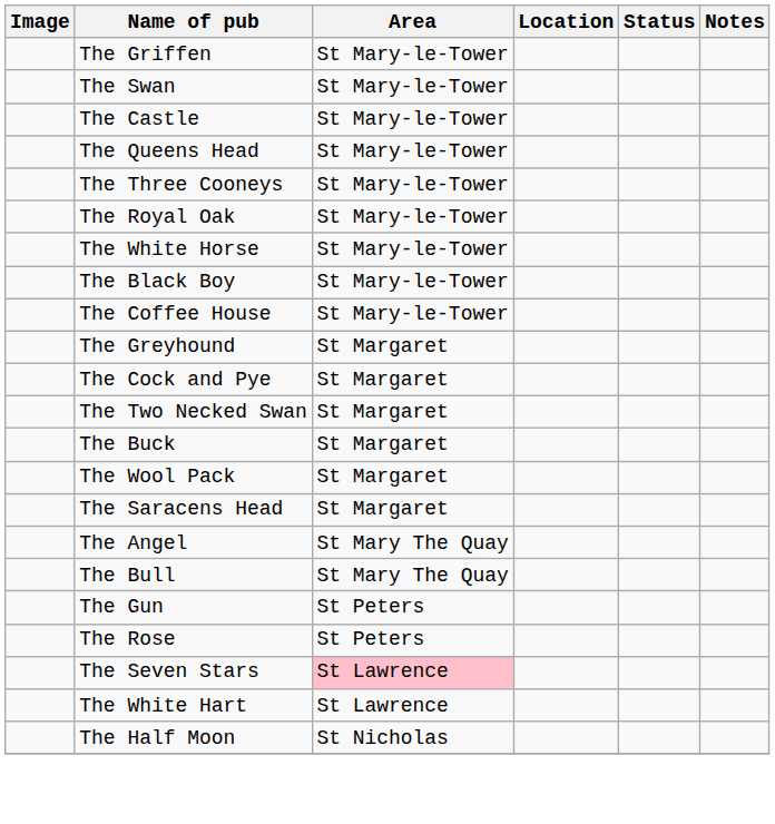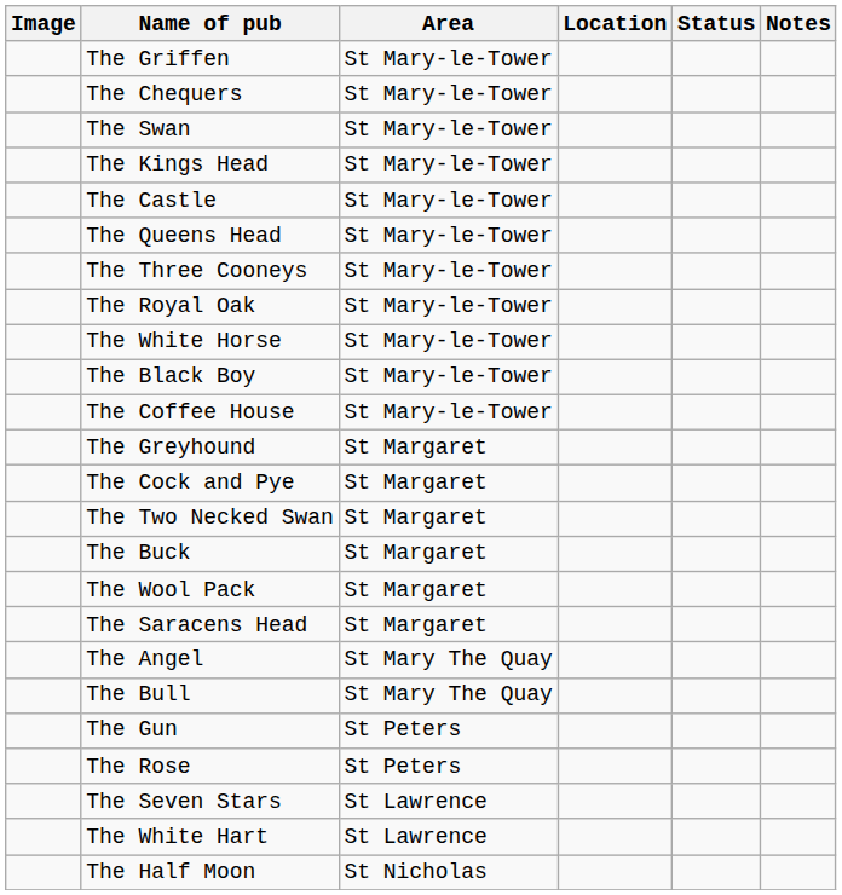+ row: The Chequers | St Mary-le-Tower
+ row: The Kings Head | St Mary-le-Tower
The Seven Stars | Area: pink background -> no background
